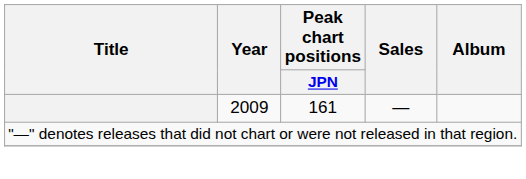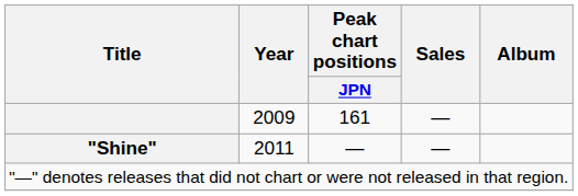+ row: "Shine" | 2011 | — | —
